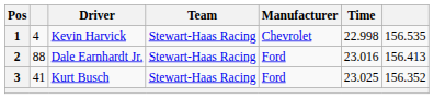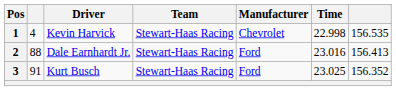3 | column 2: 41 -> 91
